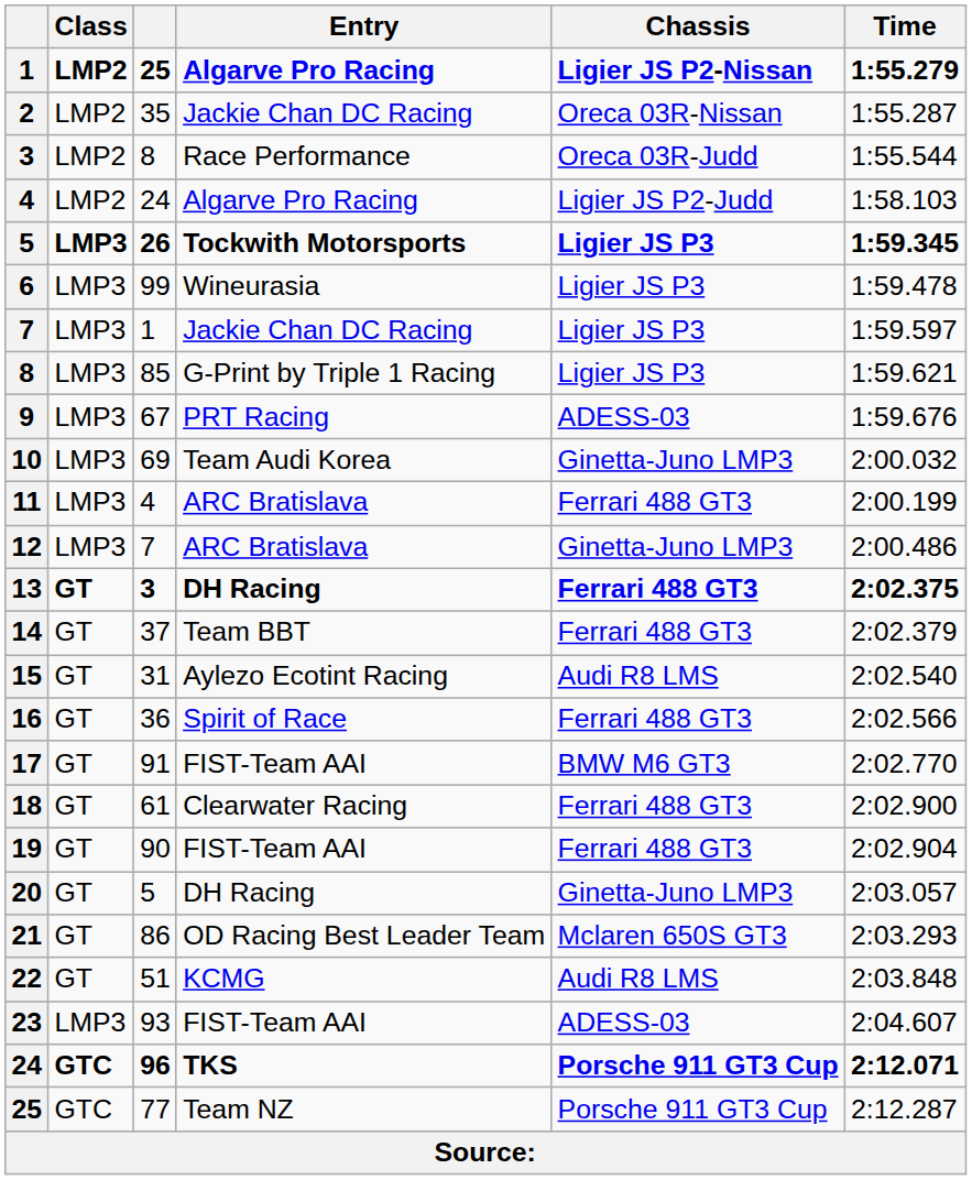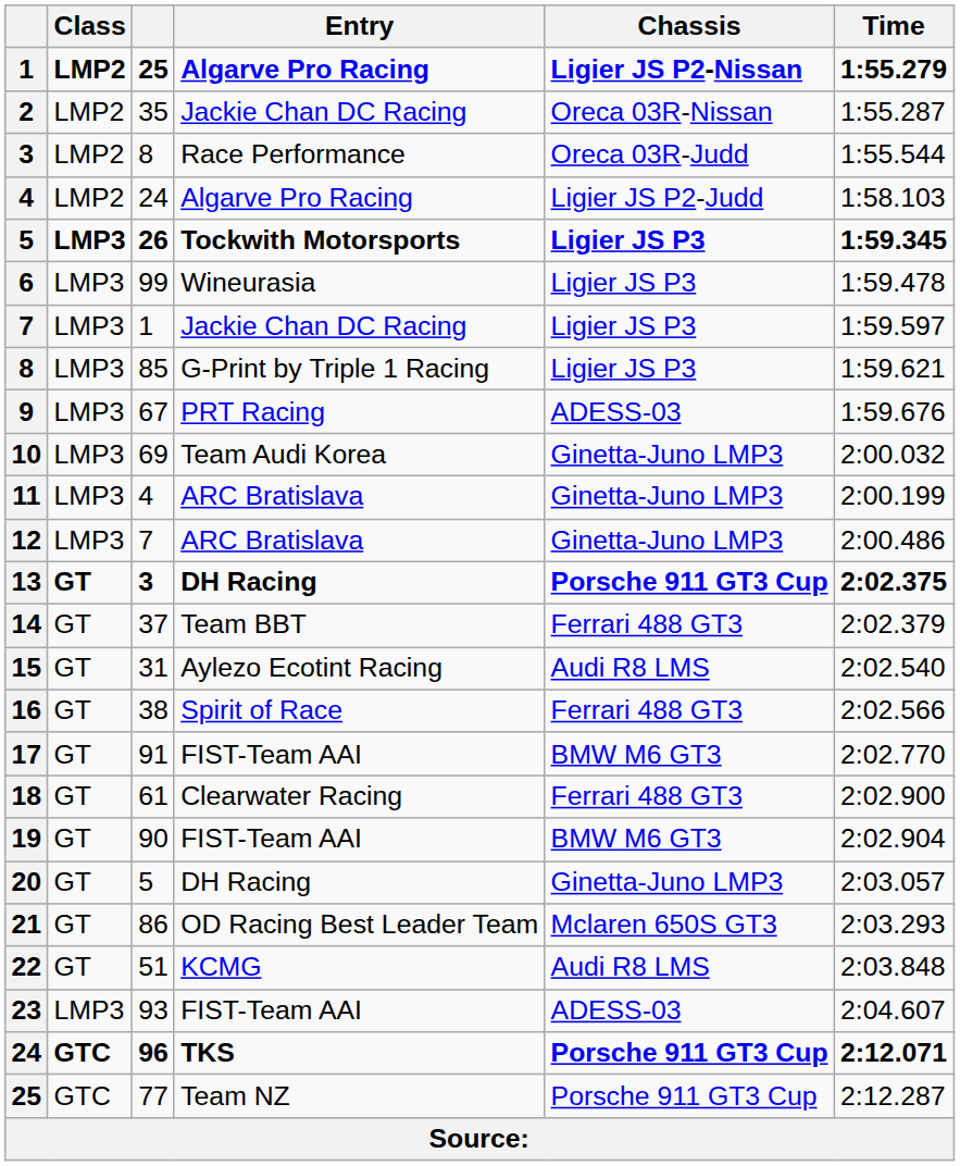11 | Chassis: Ferrari 488 GT3 -> Ginetta-Juno LMP3
13 | Chassis: Ferrari 488 GT3 -> Porsche 911 GT3 Cup
16 | column 3: 36 -> 38
19 | Chassis: Ferrari 488 GT3 -> BMW M6 GT3
